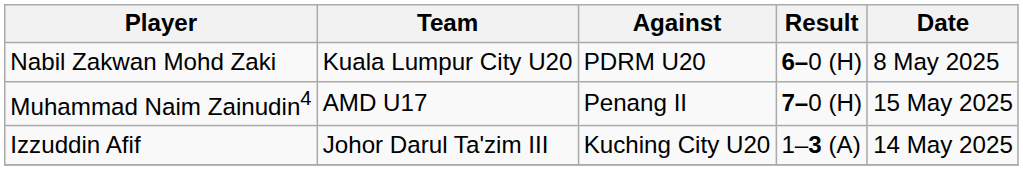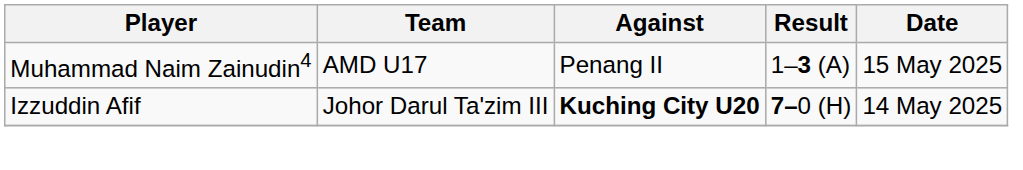- row: Nabil Zakwan Mohd Zaki | Kuala Lumpur City U20 | PDRM U20 | 6–0 (H) | 8 May 2025
Muhammad Naim Zainudin4 | Result: 7–0 (H) -> 1–3 (A)
Izzuddin Afif | Against: normal -> bold
Izzuddin Afif | Result: 1–3 (A) -> 7–0 (H)
